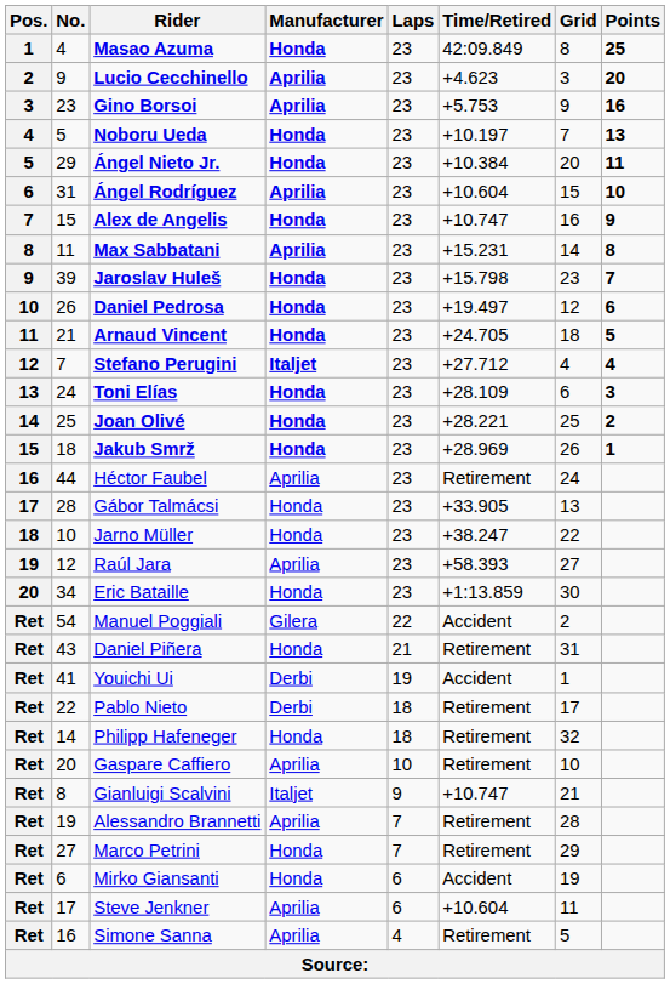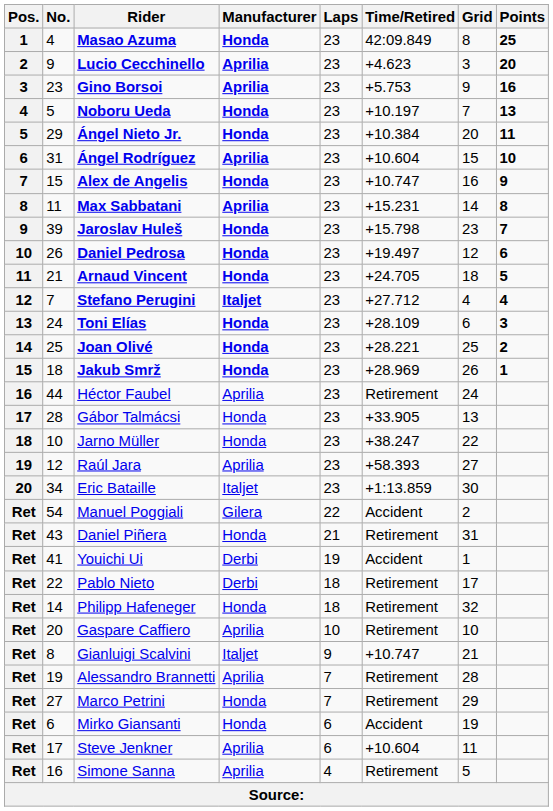Eric Bataille | Manufacturer: Honda -> Italjet
